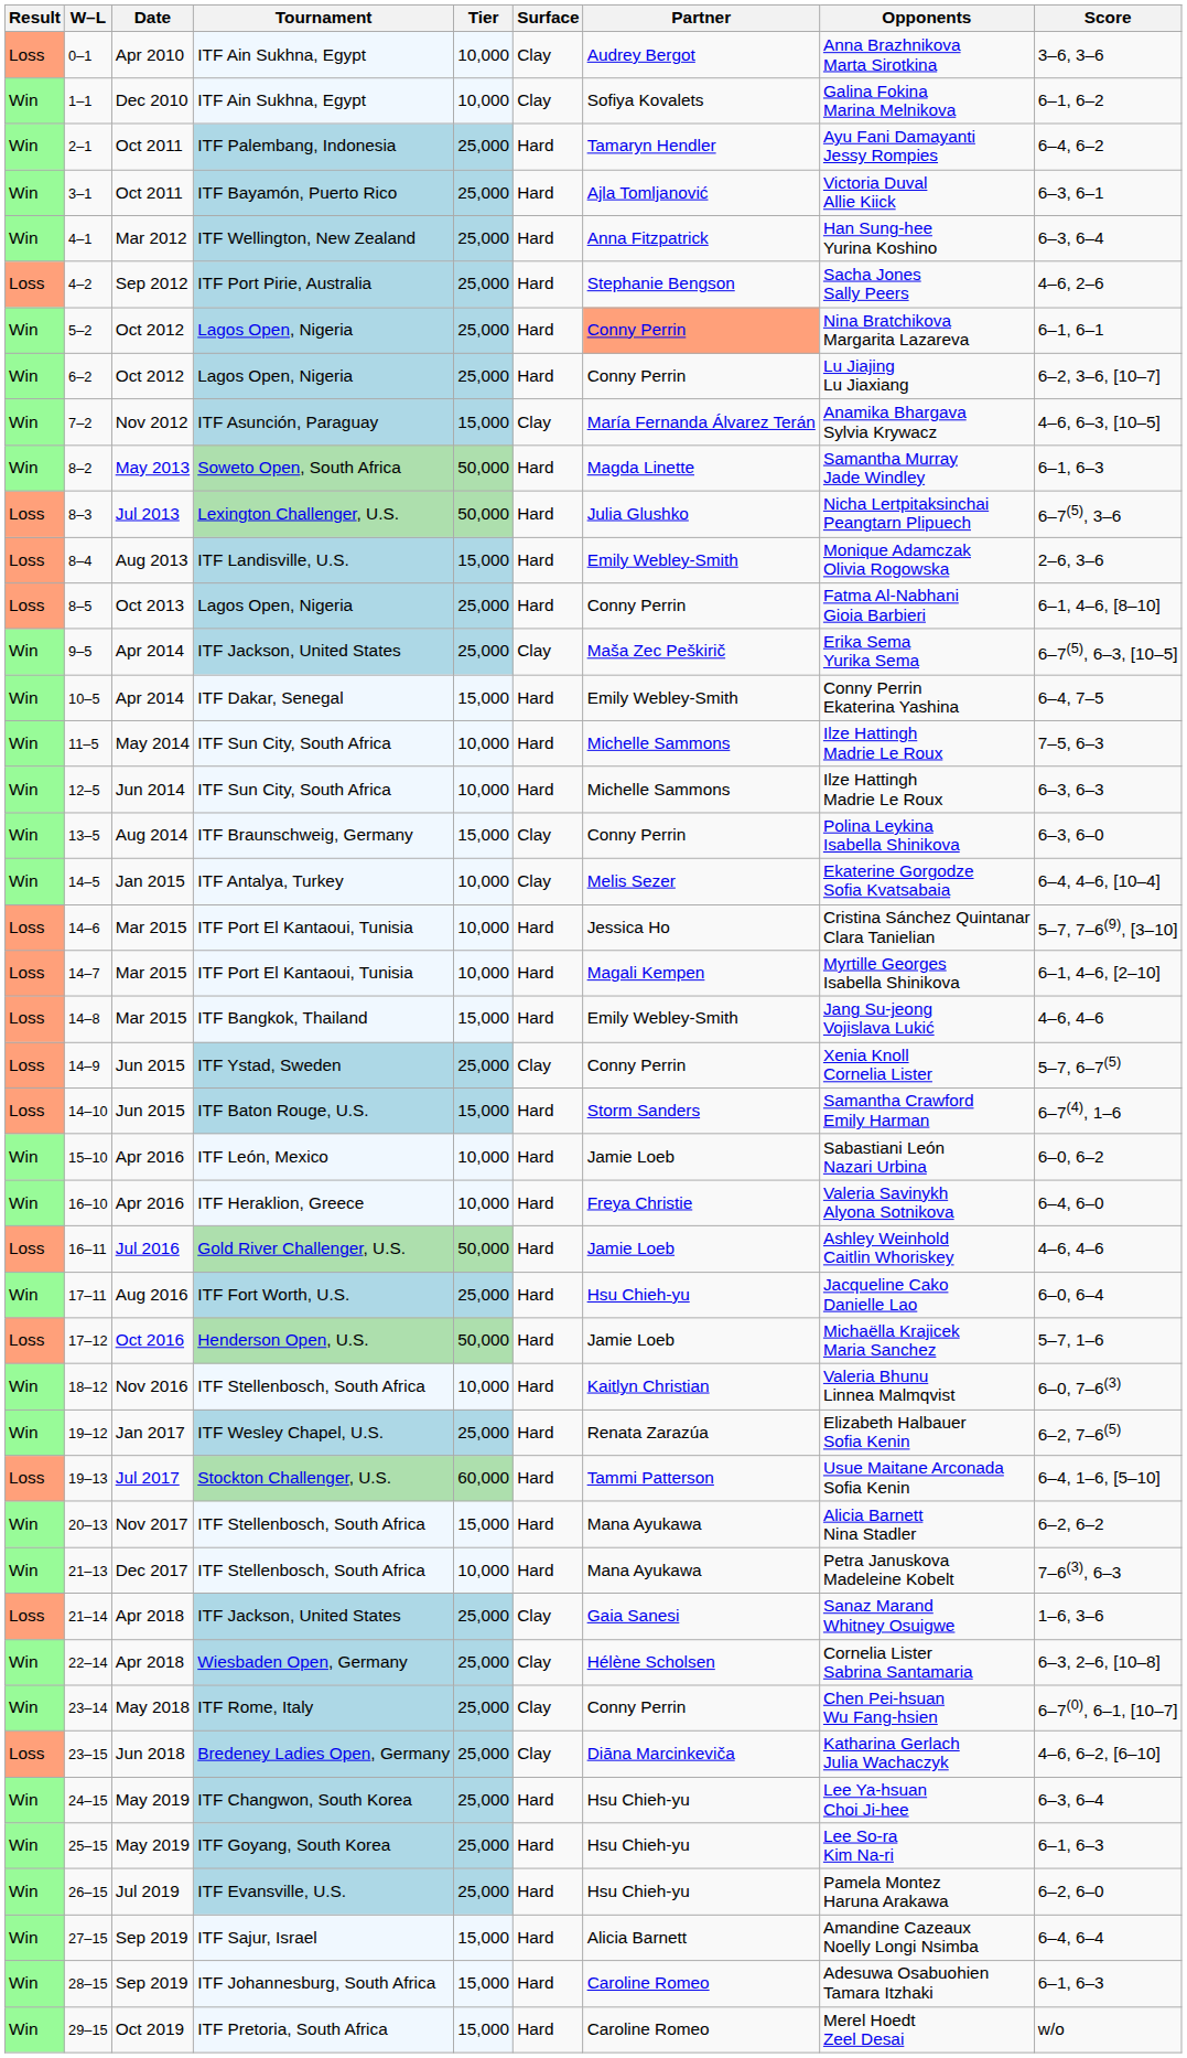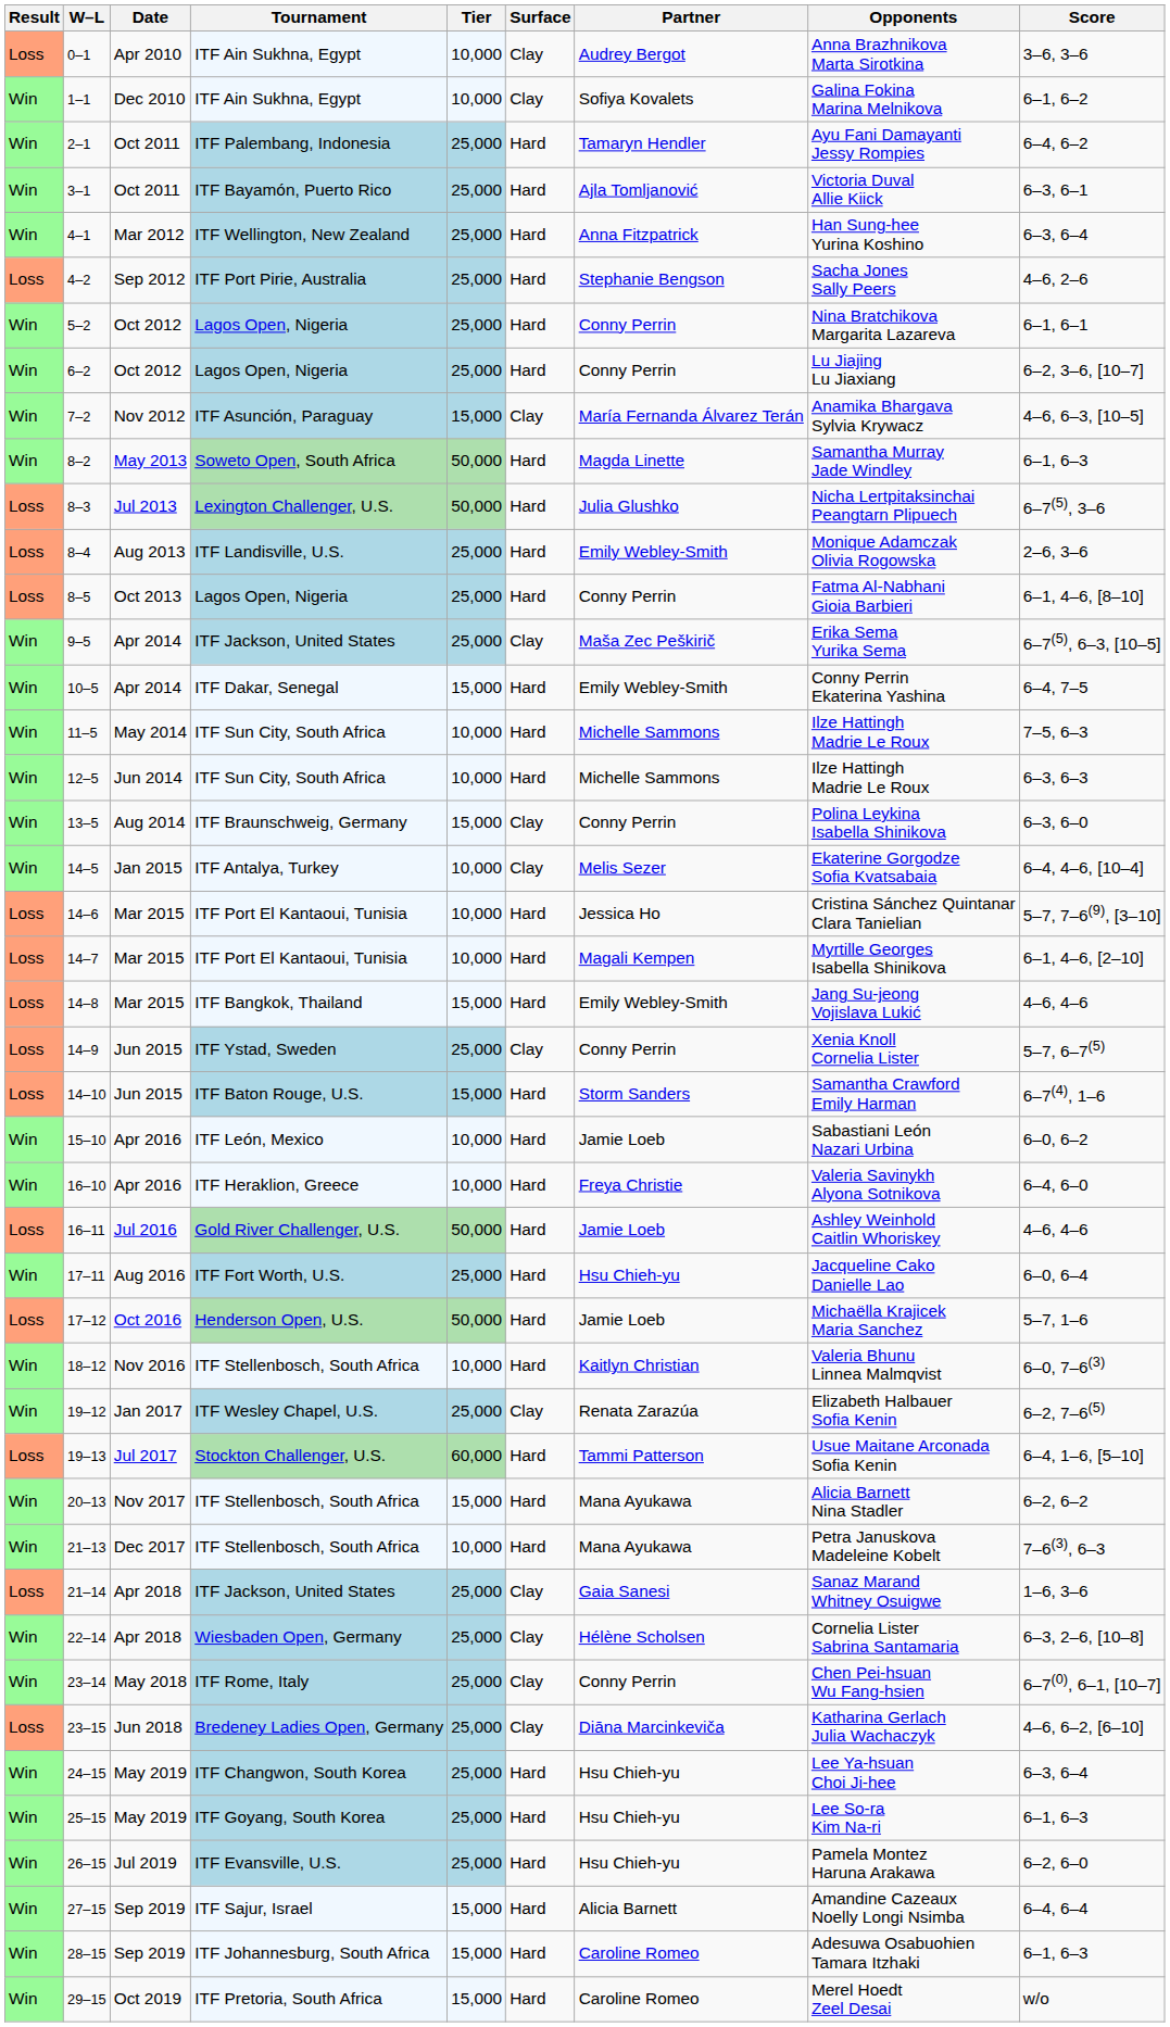5–2 | Partner: lightsalmon background -> no background
8–4 | Tier: 15,000 -> 25,000
19–12 | Surface: Hard -> Clay
